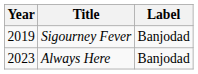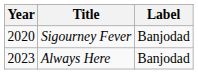Sigourney Fever | Year: 2019 -> 2020
